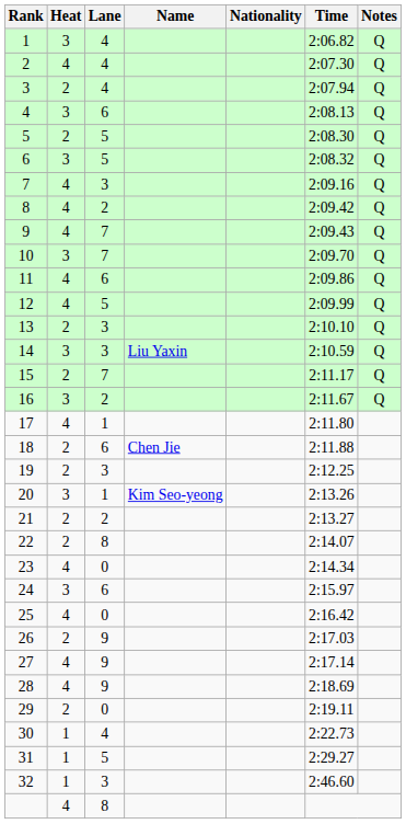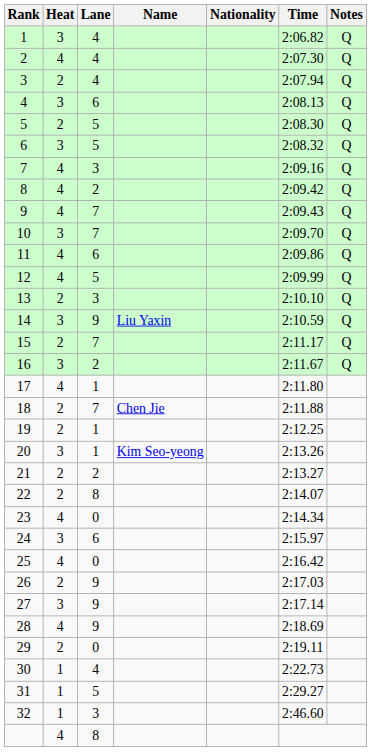14 | Lane: 3 -> 9
18 | Lane: 6 -> 7
19 | Lane: 3 -> 1
27 | Heat: 4 -> 3
